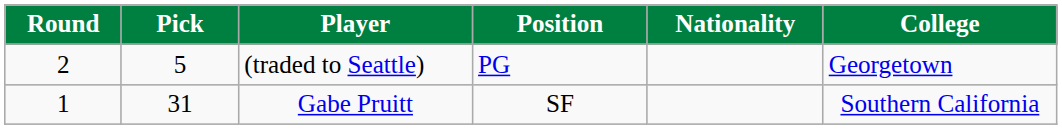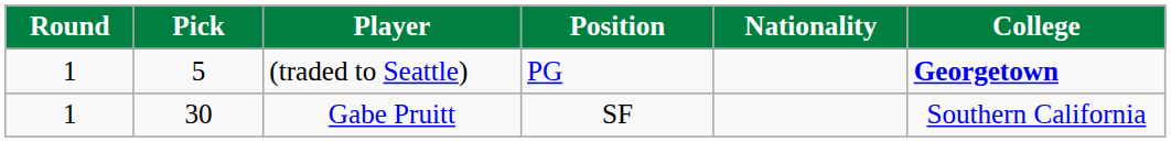(traded to Seattle) | Round: 2 -> 1
(traded to Seattle) | College: normal -> bold
Gabe Pruitt | Pick: 31 -> 30
